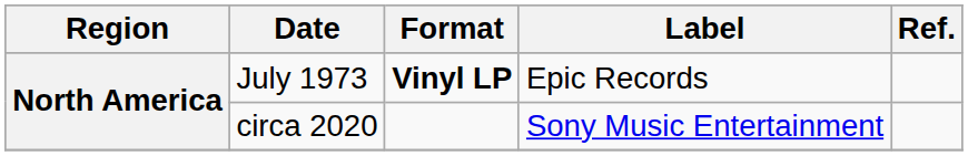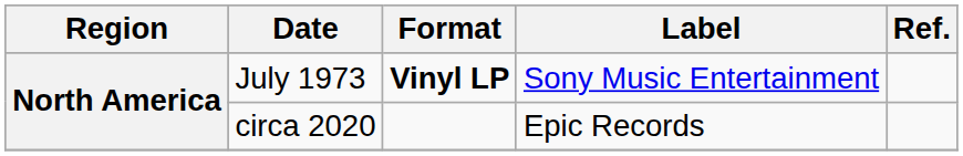July 1973 | Label: Epic Records -> Sony Music Entertainment
circa 2020 | Label: Sony Music Entertainment -> Epic Records
